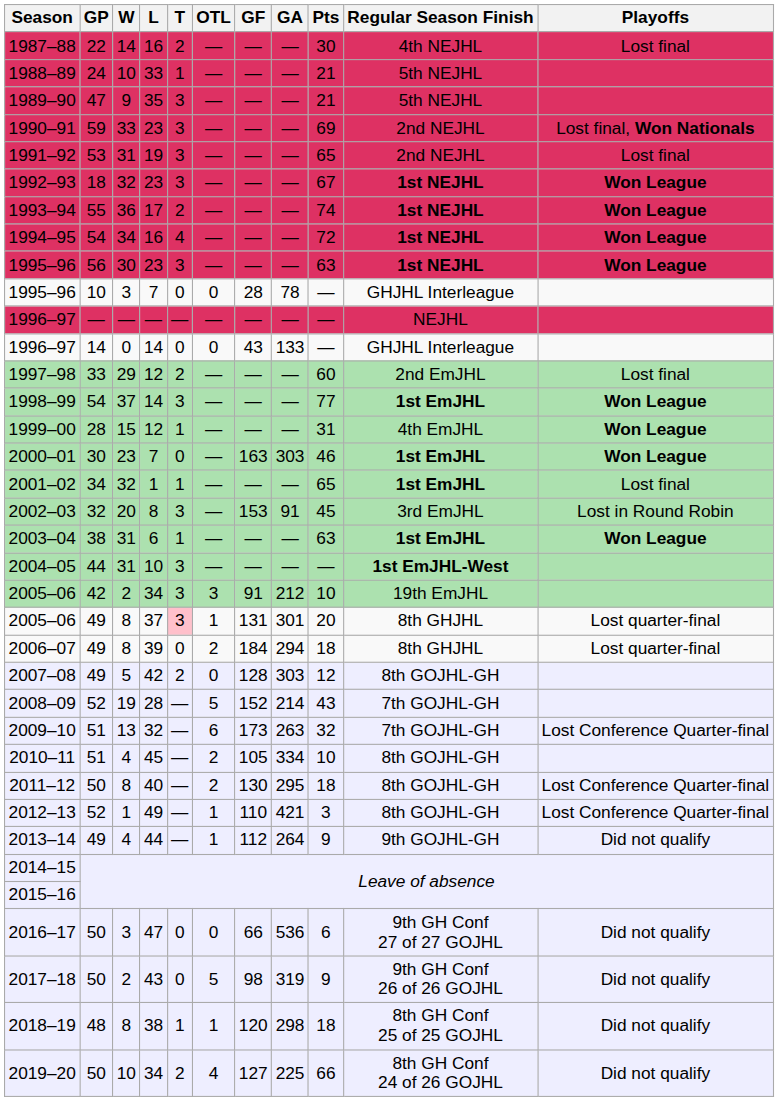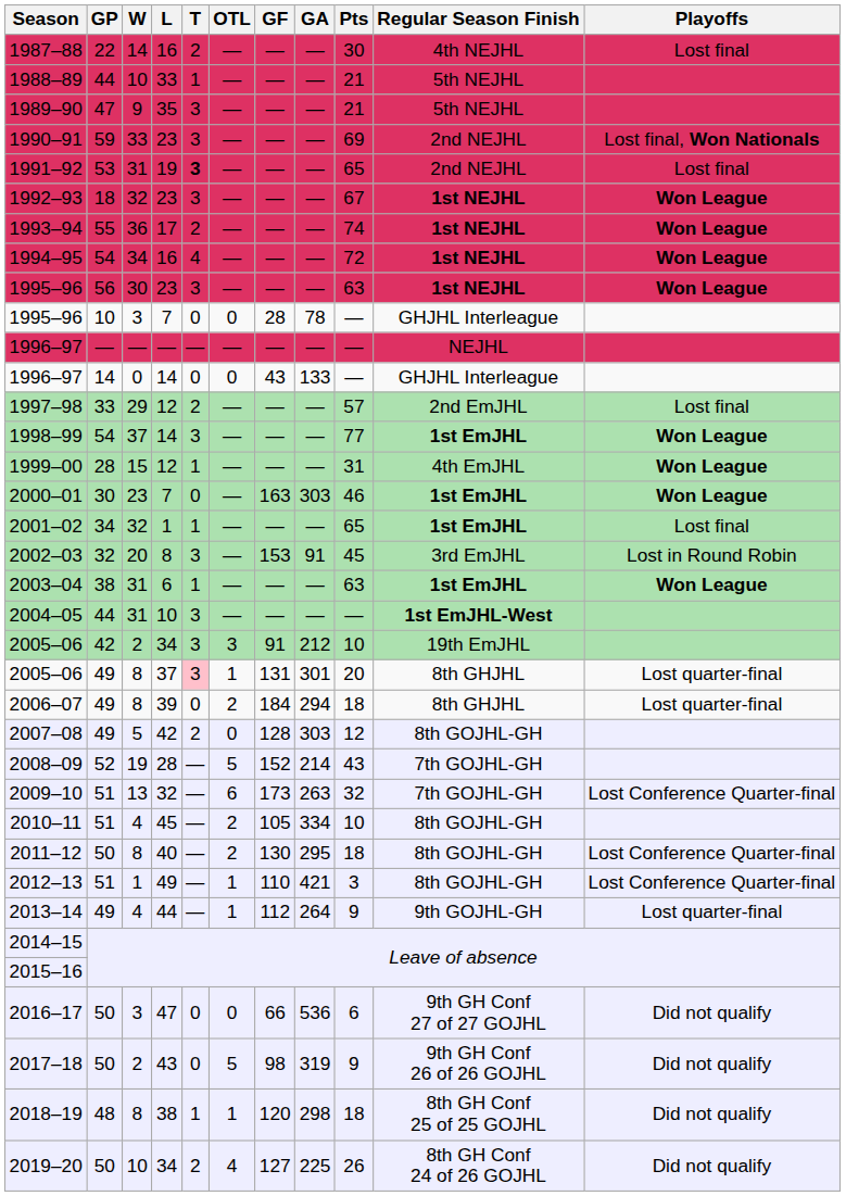1988–89 | GP: 24 -> 44
1991–92 | T: normal -> bold
1997–98 | Pts: 60 -> 57
2012–13 | GP: 52 -> 51
2013–14 | Playoffs: Did not qualify -> Lost quarter-final
2019–20 | Pts: 66 -> 26
